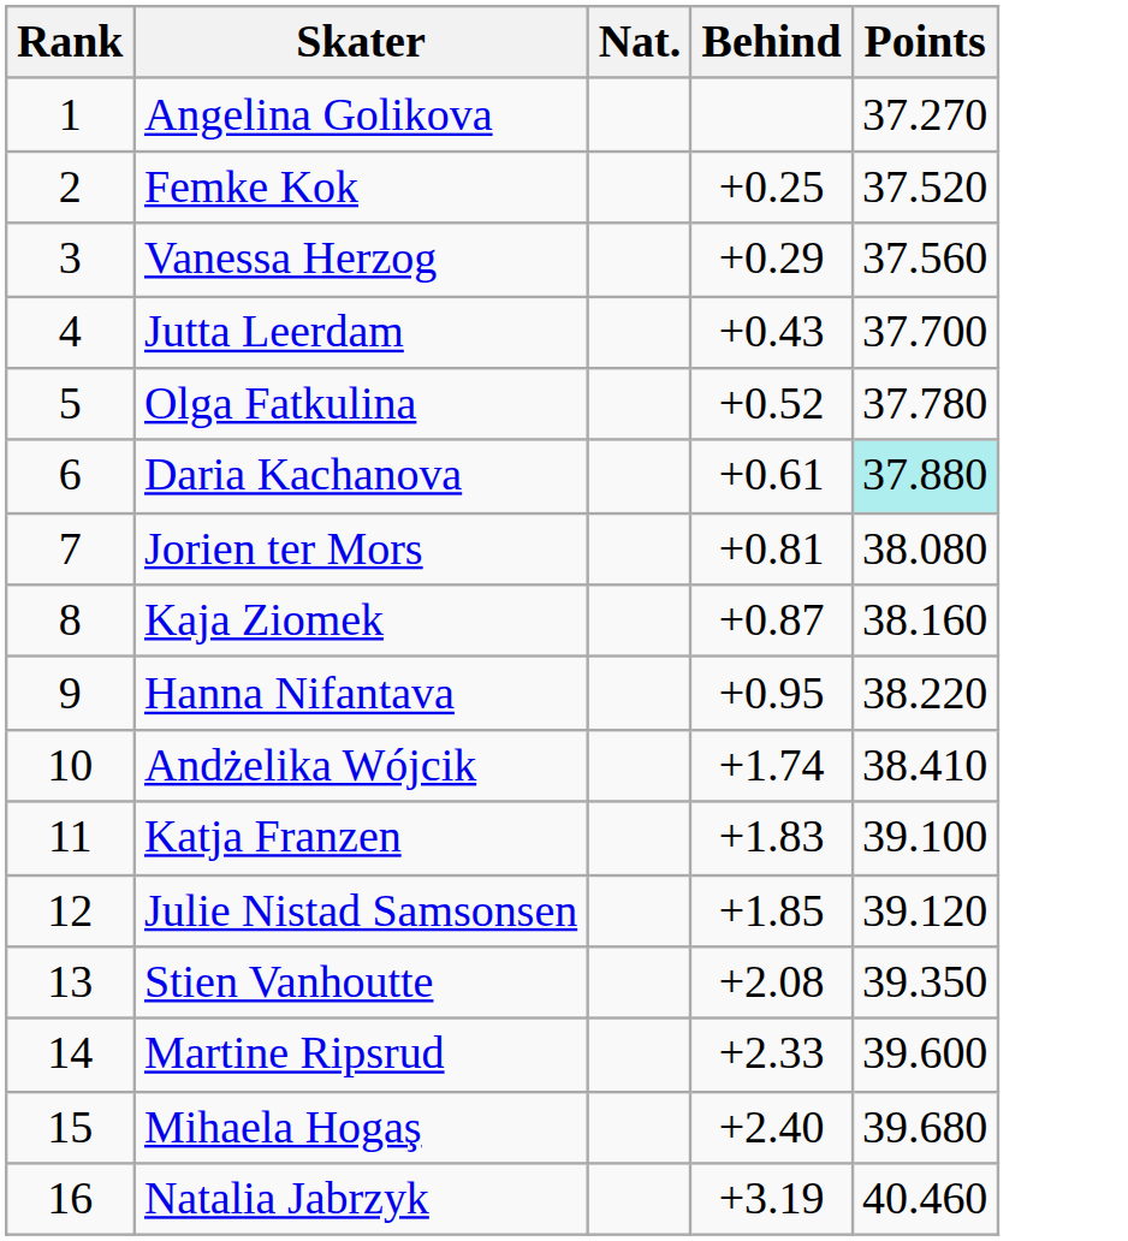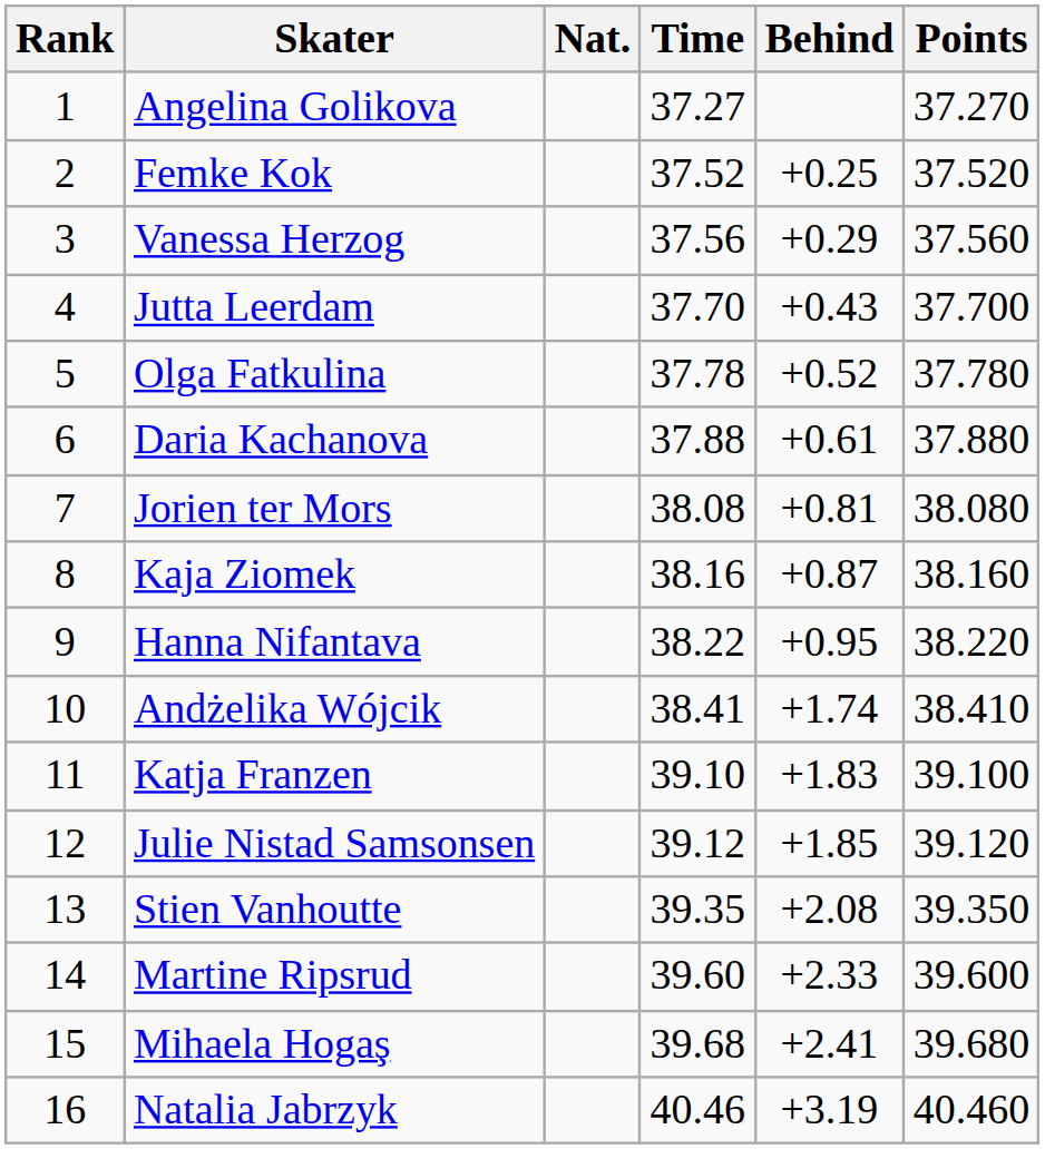+ column: Time | 37.27 | 37.52 | 37.56 | 37.70 | 37.78 | 37.88 | 38.08 | 38.16 | 38.22 | 38.41 | 39.10 | 39.12 | 39.35 | 39.60 | 39.68 | 40.46
Daria Kachanova | Points: paleturquoise background -> no background
Mihaela Hogaş | Behind: +2.40 -> +2.41
